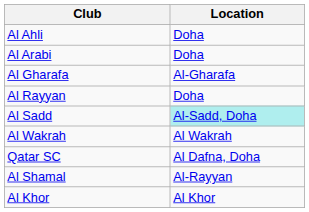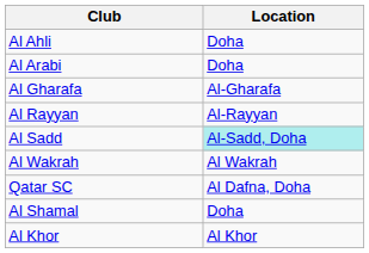Al Rayyan | Location: Doha -> Al-Rayyan
Al Shamal | Location: Al-Rayyan -> Doha
